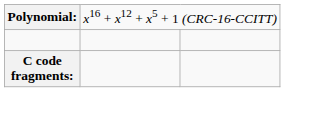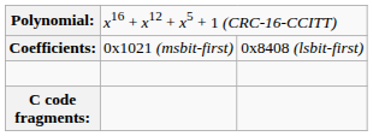+ row: Coefficients: | 0x1021 (msbit-first) | 0x8408 (lsbit-first)
